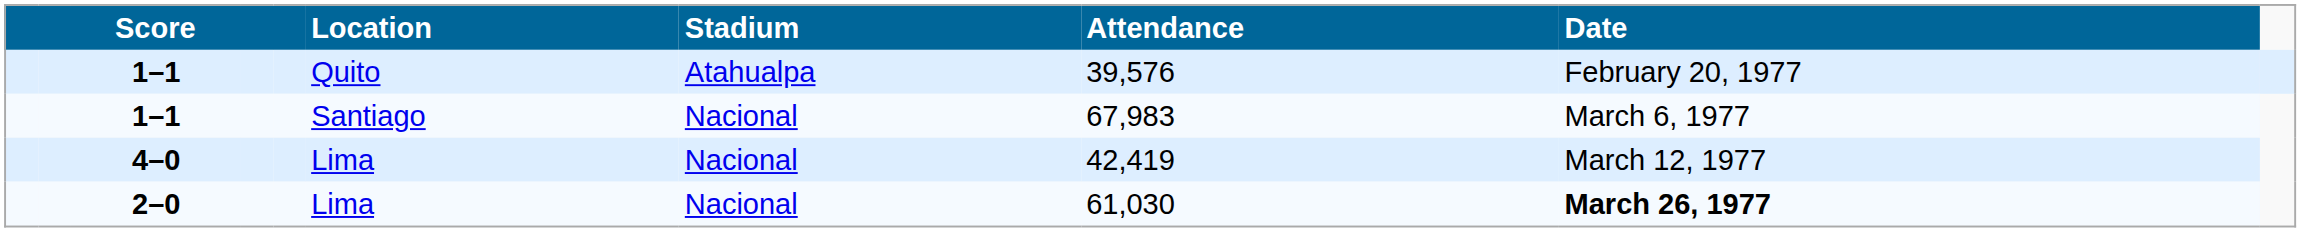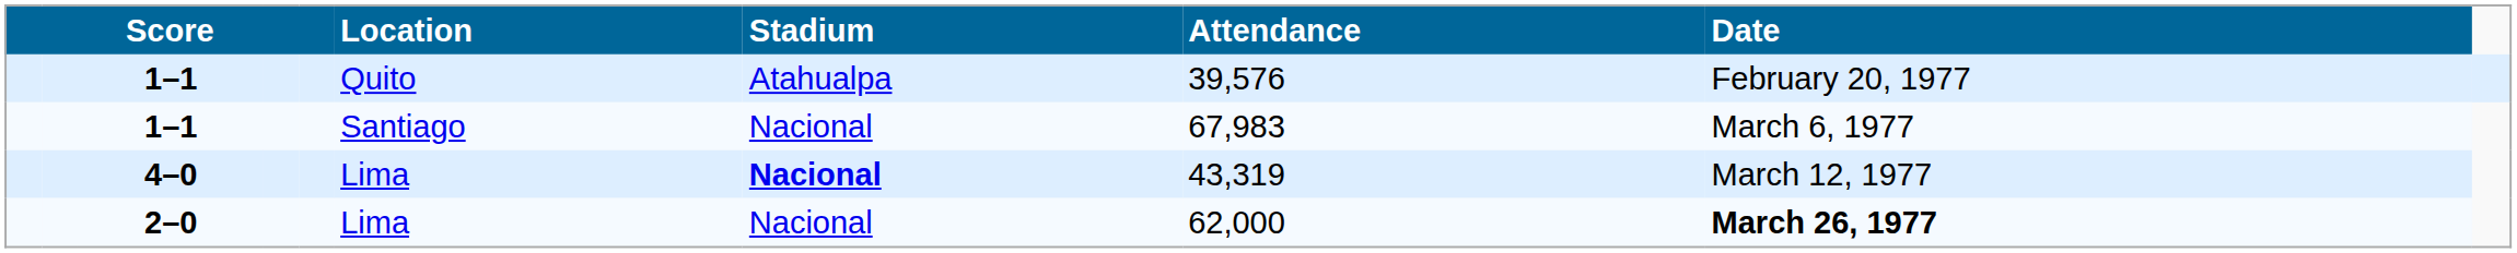4–0 | Stadium: normal -> bold
4–0 | Attendance: 42,419 -> 43,319
2–0 | Attendance: 61,030 -> 62,000
